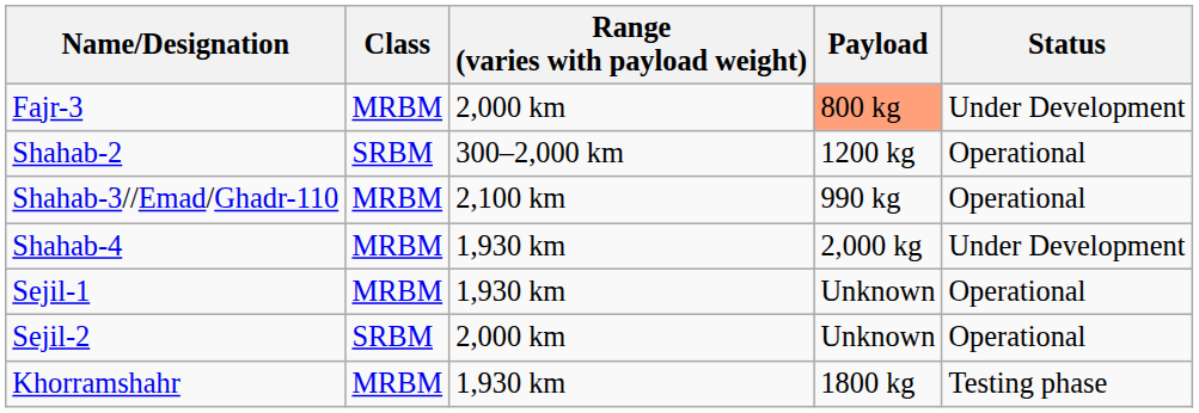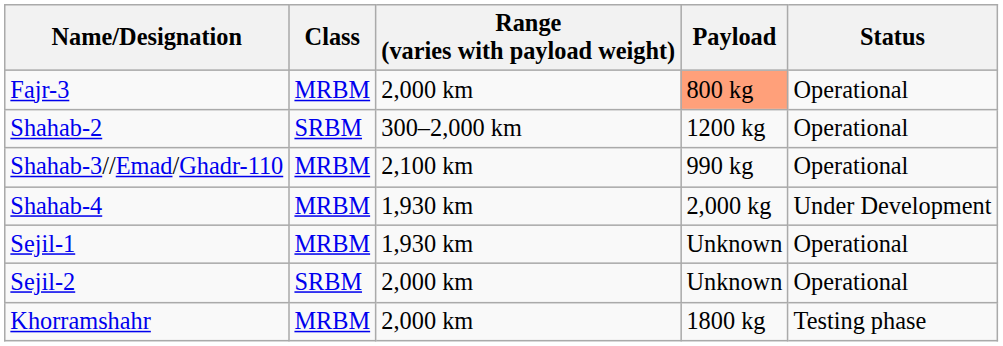Fajr-3 | Status: Under Development -> Operational
Khorramshahr | Range (varies with payload weight): 1,930 km -> 2,000 km
